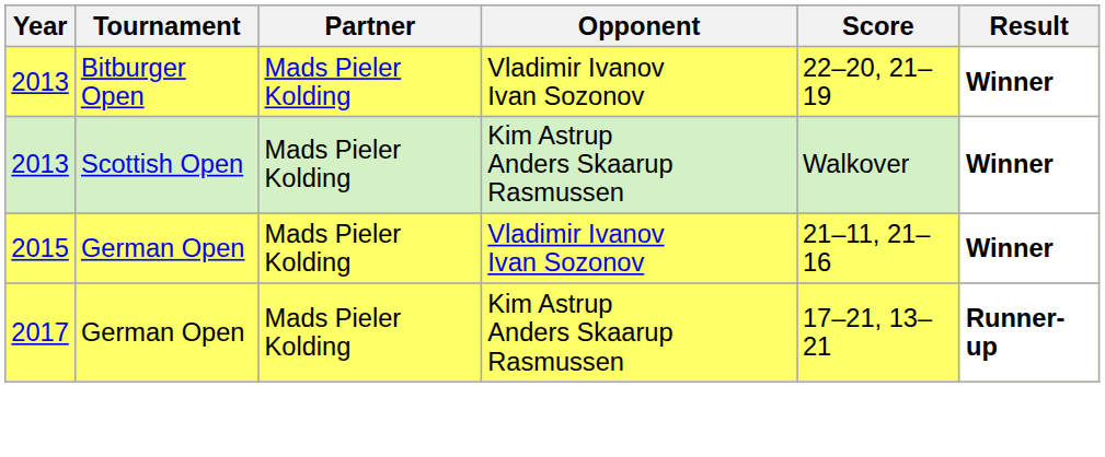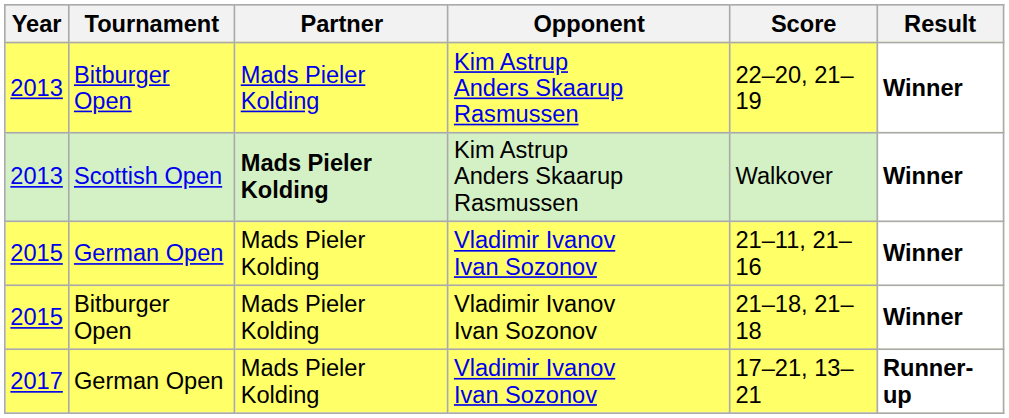2013 / Bitburger Open | Opponent: Vladimir Ivanov Ivan Sozonov -> Kim Astrup Anders Skaarup Rasmussen
2013 / Scottish Open | Partner: normal -> bold
+ row: 2015 | Bitburger Open | Mads Pieler Kolding | Vladimir Ivanov Ivan Sozonov | 21–18, 21–18 | Winner
2017 | Opponent: Kim Astrup Anders Skaarup Rasmussen -> Vladimir Ivanov Ivan Sozonov
